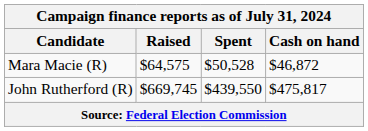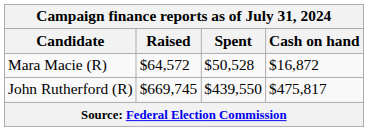Mara Macie (R) | Raised: $64,575 -> $64,572
Mara Macie (R) | Cash on hand: $46,872 -> $16,872
